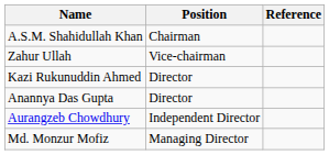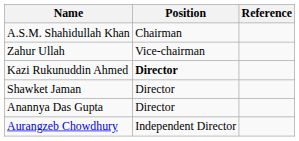Kazi Rukunuddin Ahmed | Position: normal -> bold
+ row: Shawket Jaman | Director
- row: Md. Monzur Mofiz | Managing Director
